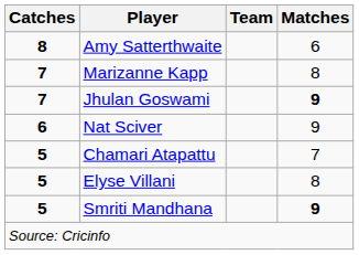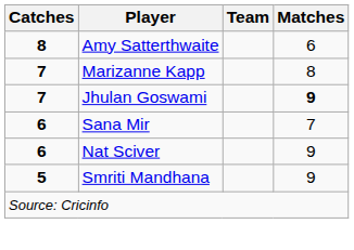+ row: 6 | Sana Mir | 7
- row: 5 | Chamari Atapattu | 7
- row: 5 | Elyse Villani | 8
Smriti Mandhana | Matches: bold -> normal
